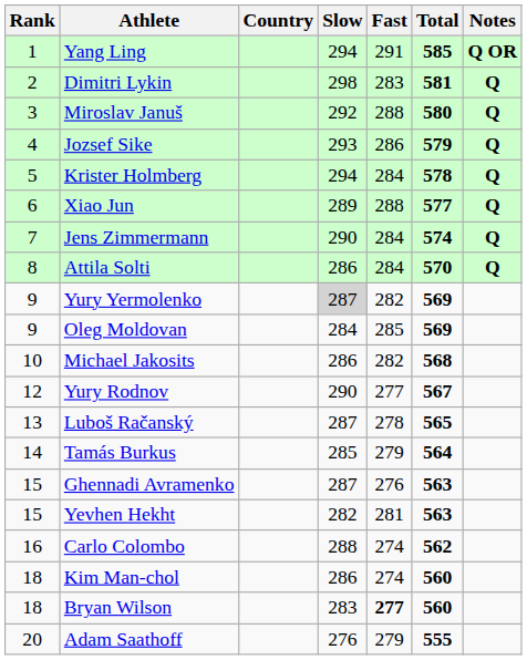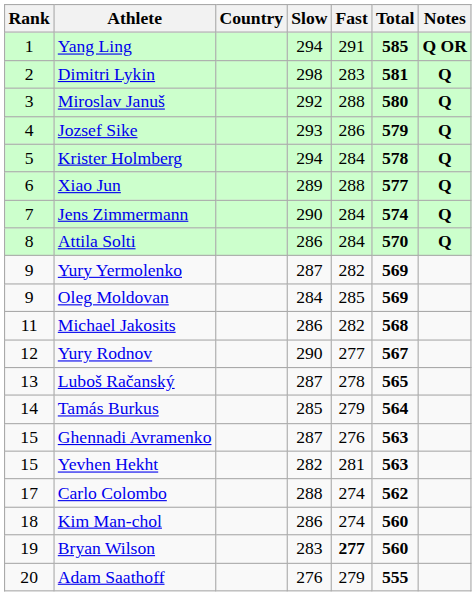Yury Yermolenko | Slow: lightgrey background -> no background
Michael Jakosits | Rank: 10 -> 11
Carlo Colombo | Rank: 16 -> 17
Bryan Wilson | Rank: 18 -> 19
